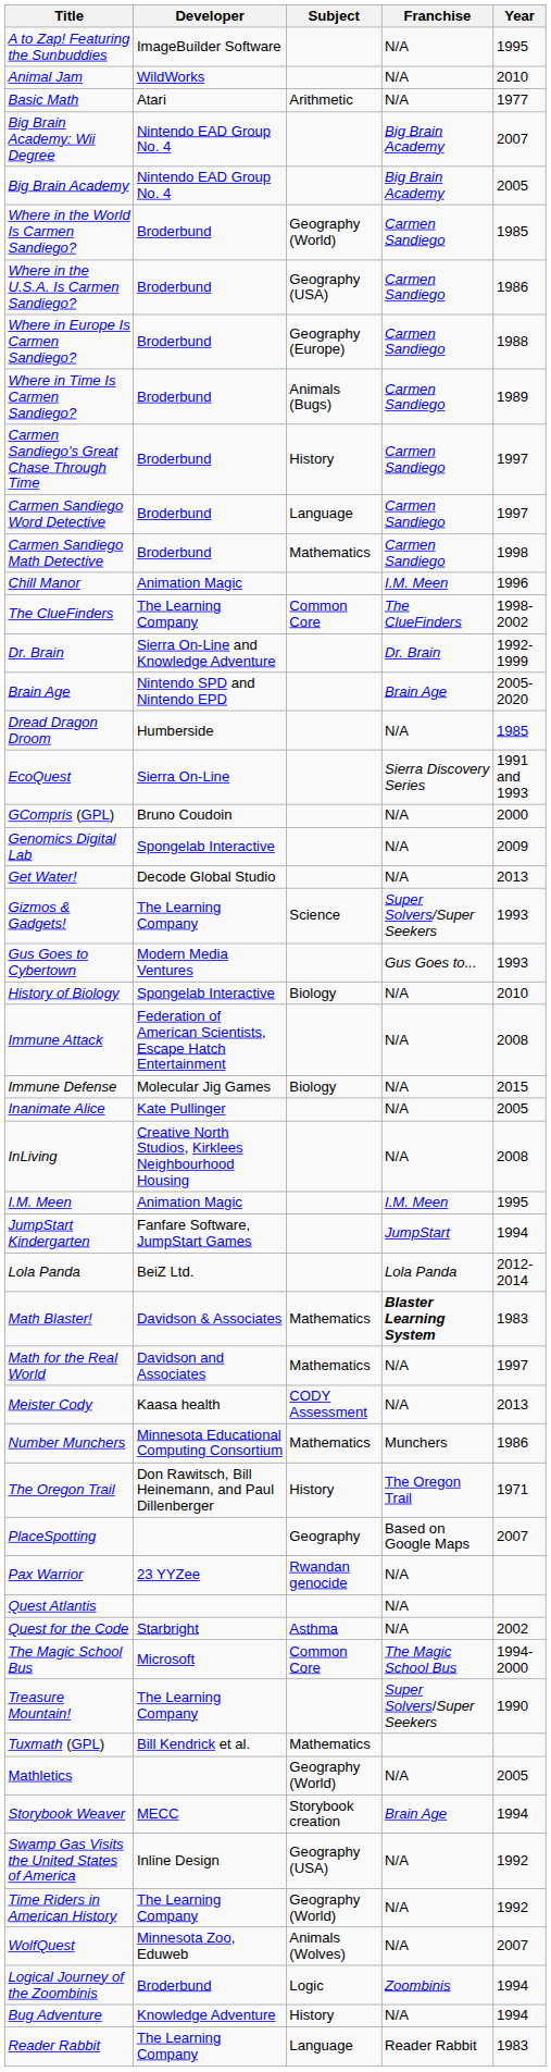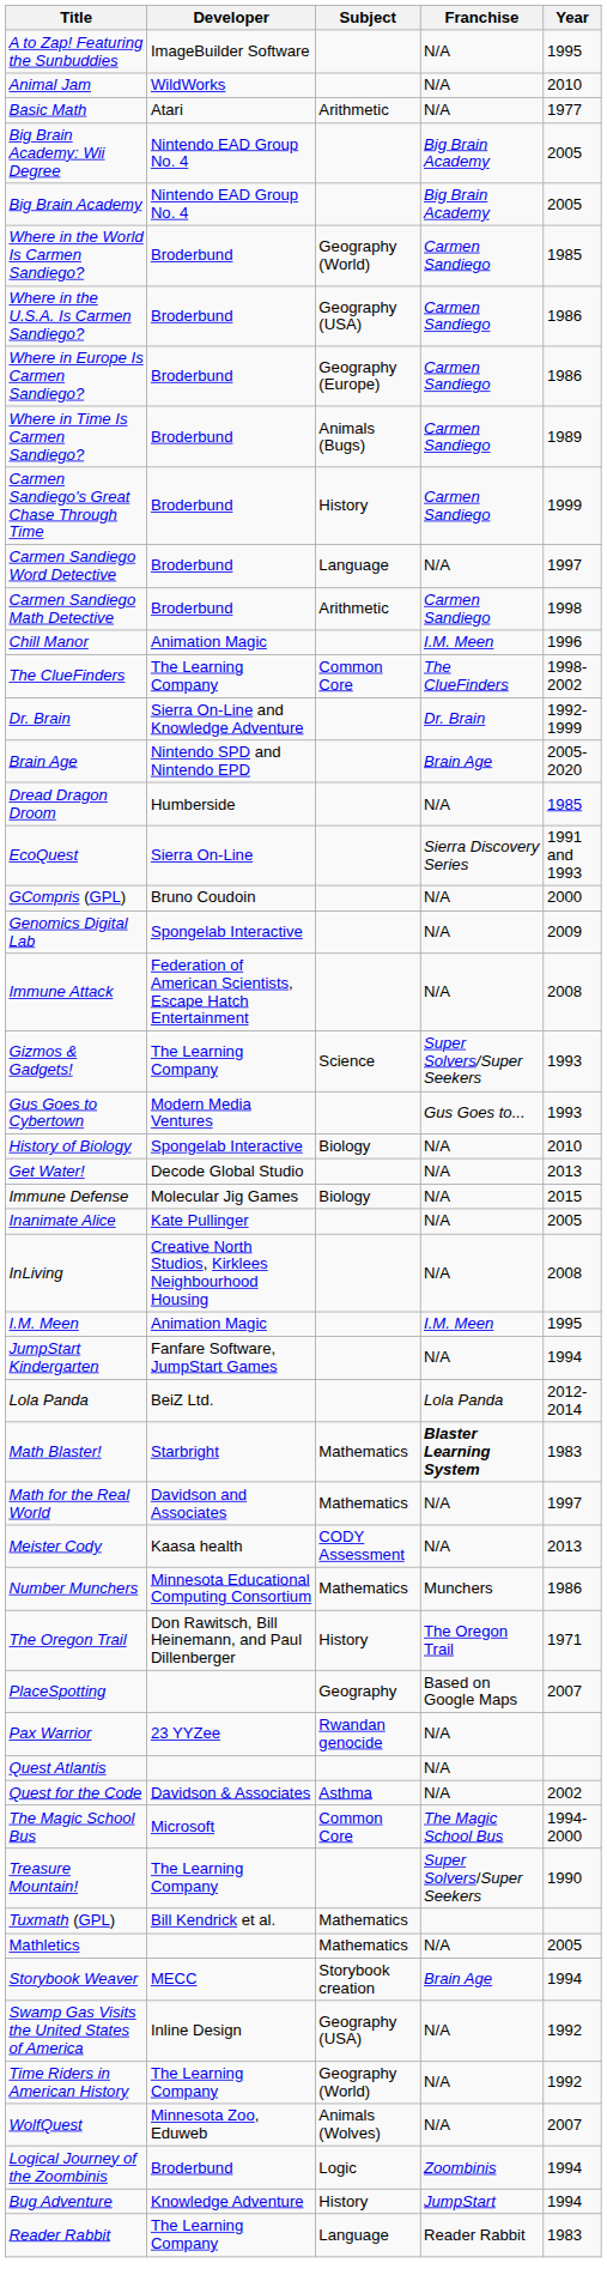Big Brain Academy: Wii Degree | Year: 2007 -> 2005
Where in Europe Is Carmen Sandiego? | Year: 1988 -> 1986
Carmen Sandiego's Great Chase Through Time | Year: 1997 -> 1999
Carmen Sandiego Word Detective | Franchise: Carmen Sandiego -> N/A
Carmen Sandiego Math Detective | Subject: Mathematics -> Arithmetic
rows swapped: Get Water! <-> Immune Attack
JumpStart Kindergarten | Franchise: JumpStart -> N/A
Math Blaster! | Developer: Davidson & Associates -> Starbright
Quest for the Code | Developer: Starbright -> Davidson & Associates
Mathletics | Subject: Geography (World) -> Mathematics
Bug Adventure | Franchise: N/A -> JumpStart
